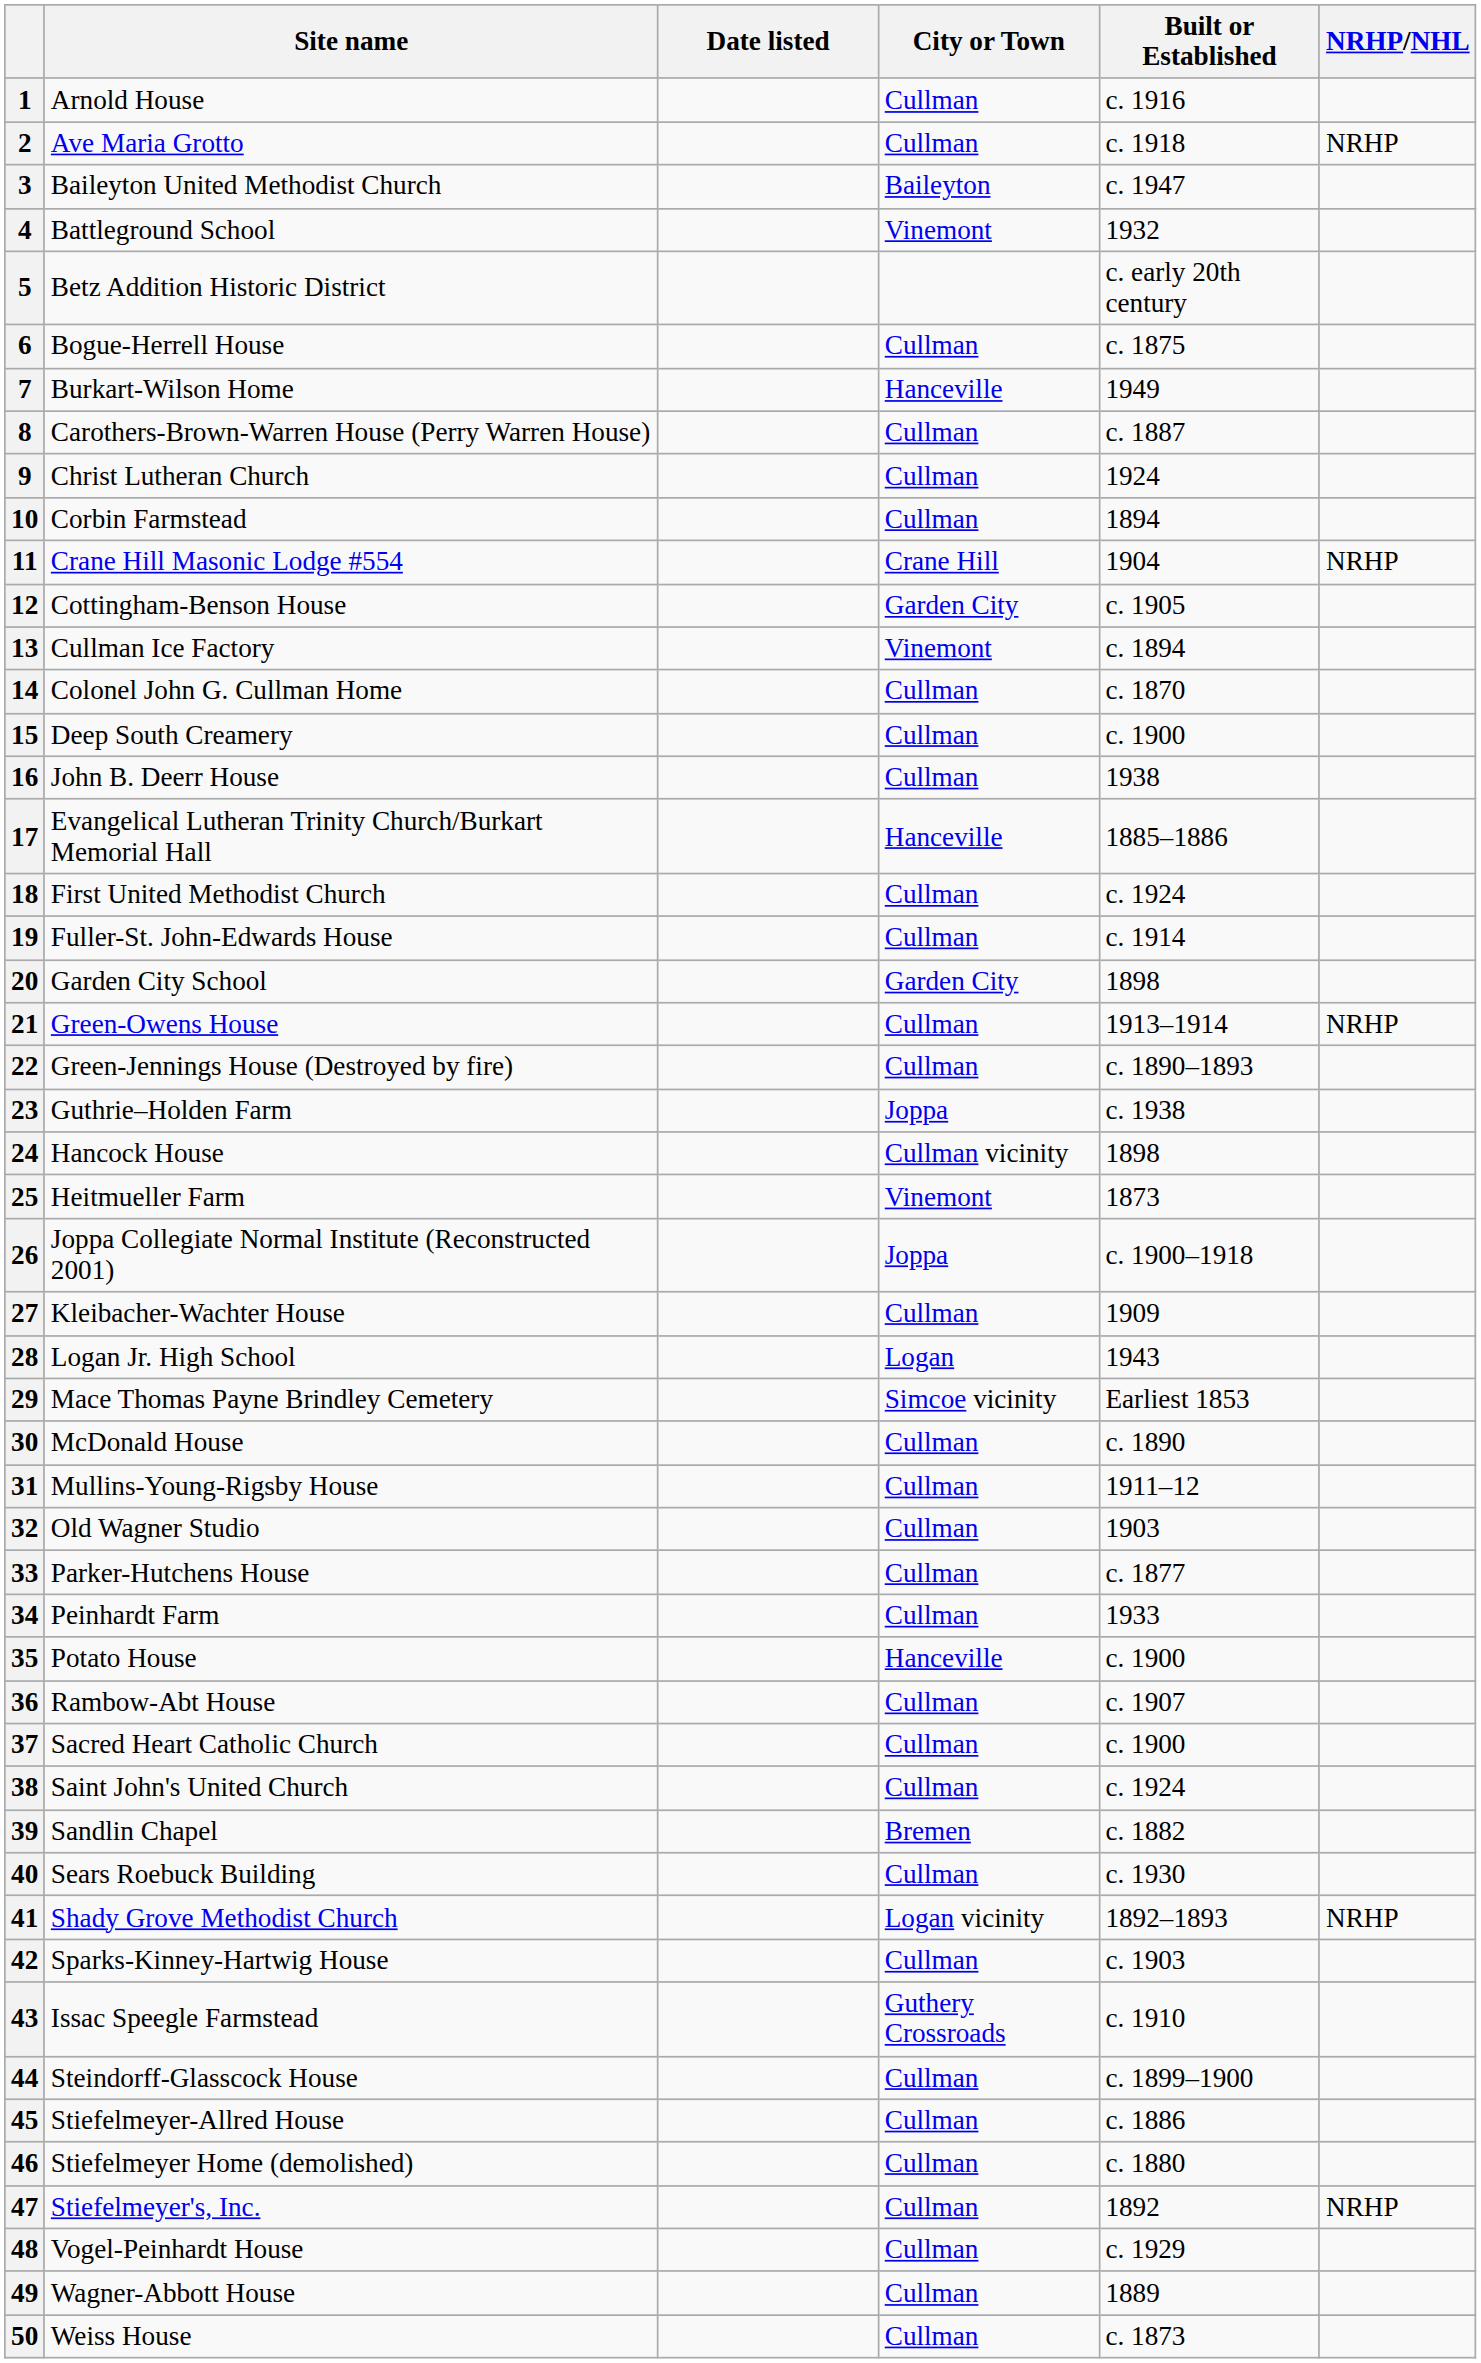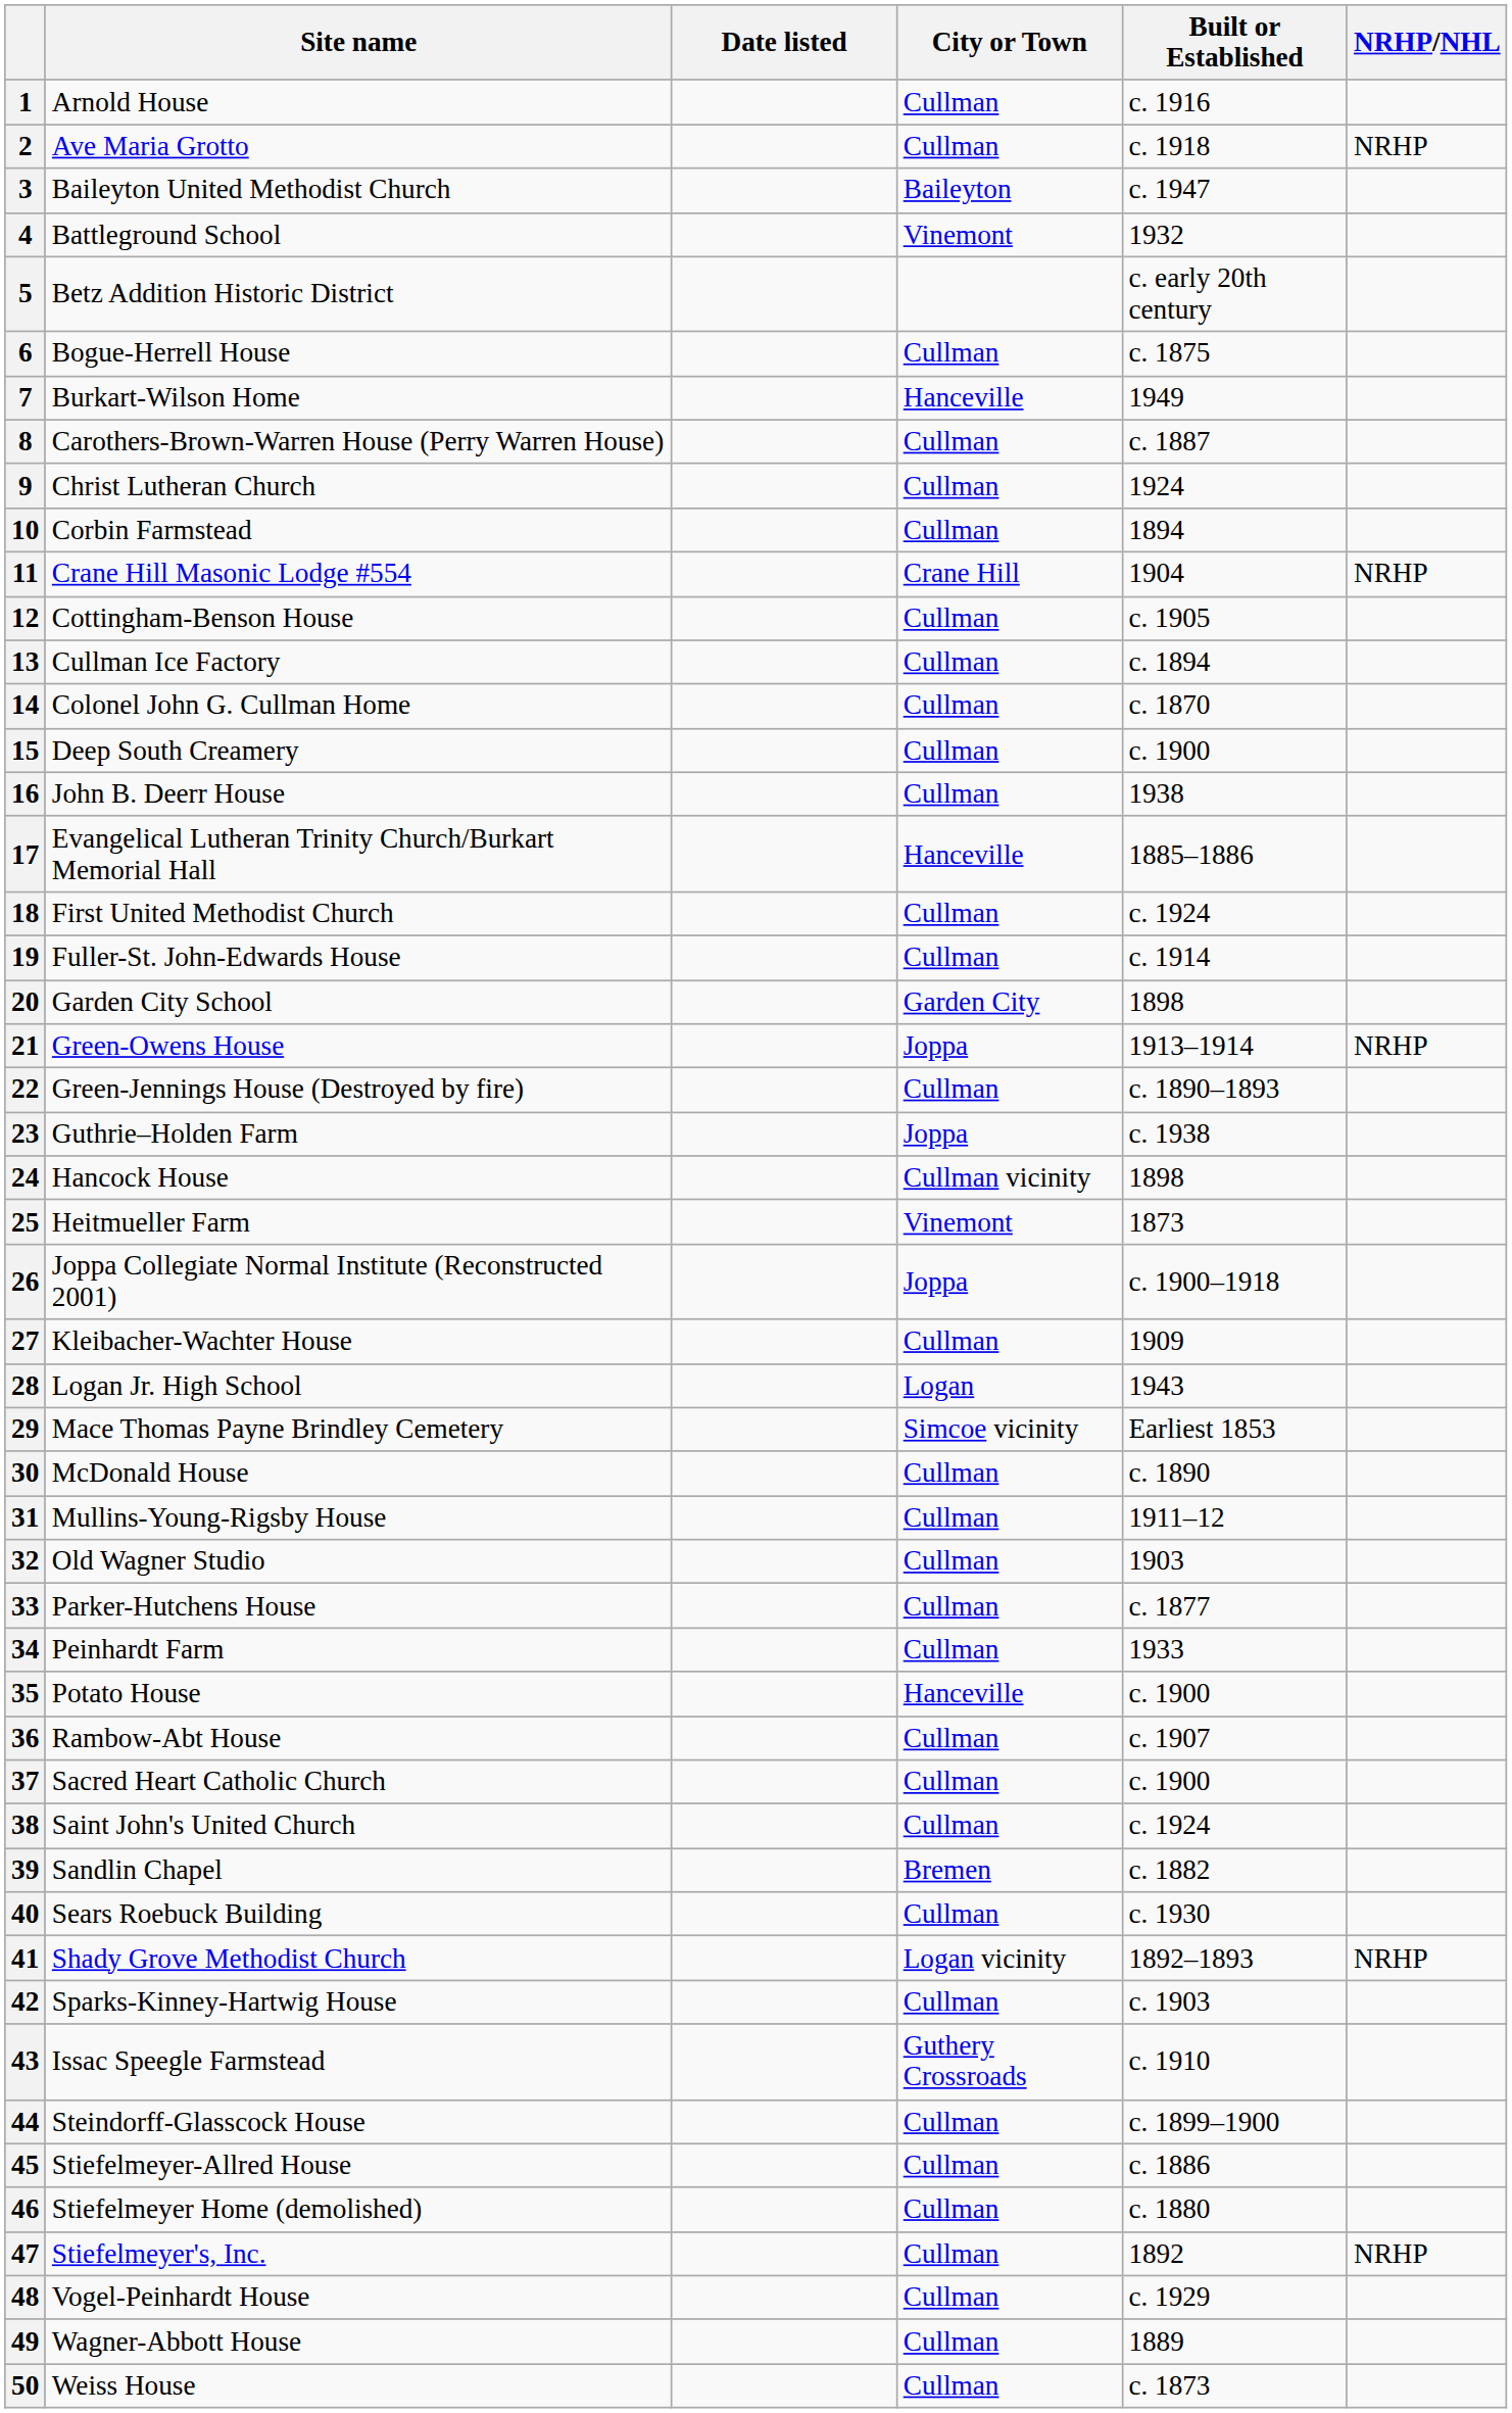12 | City or Town: Garden City -> Cullman
13 | City or Town: Vinemont -> Cullman
21 | City or Town: Cullman -> Joppa
